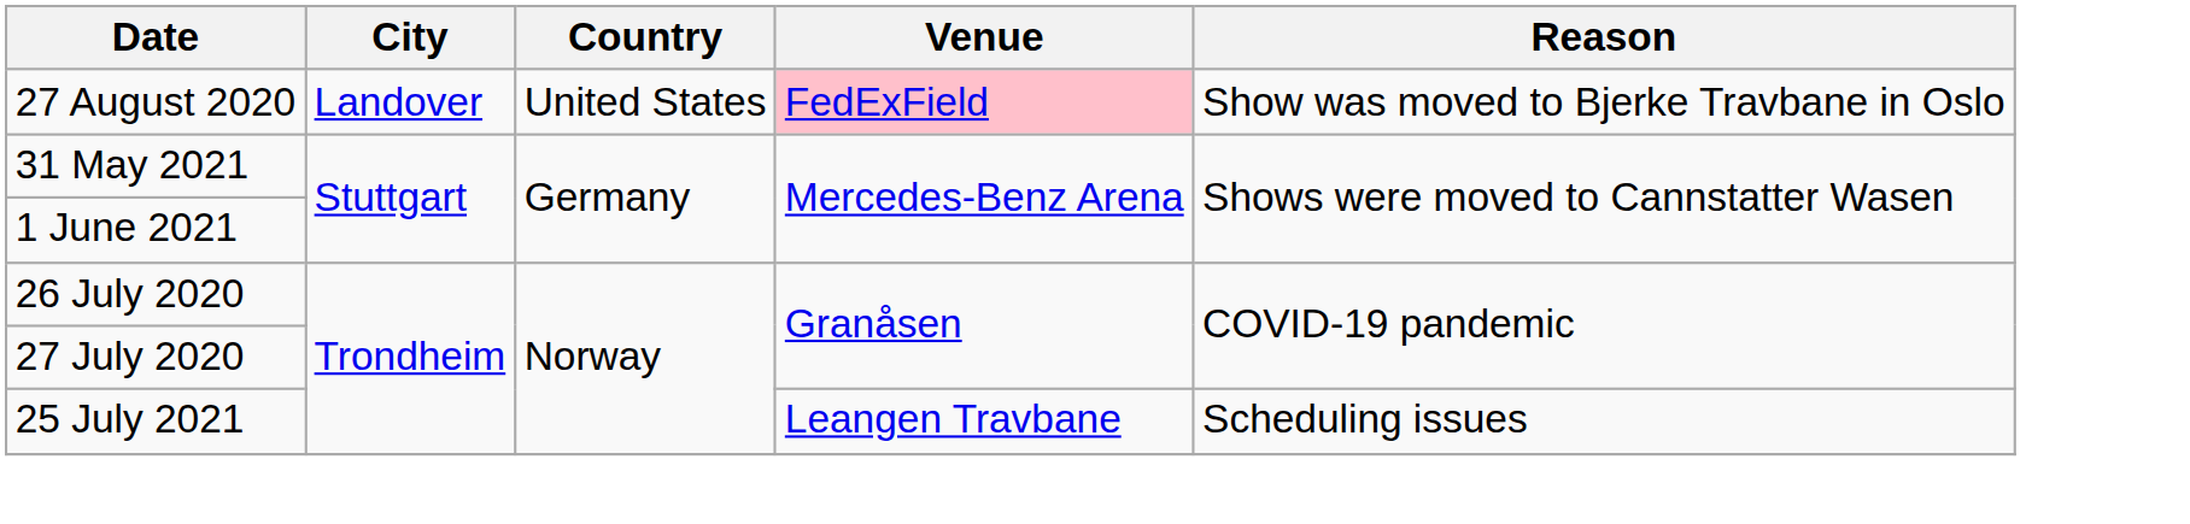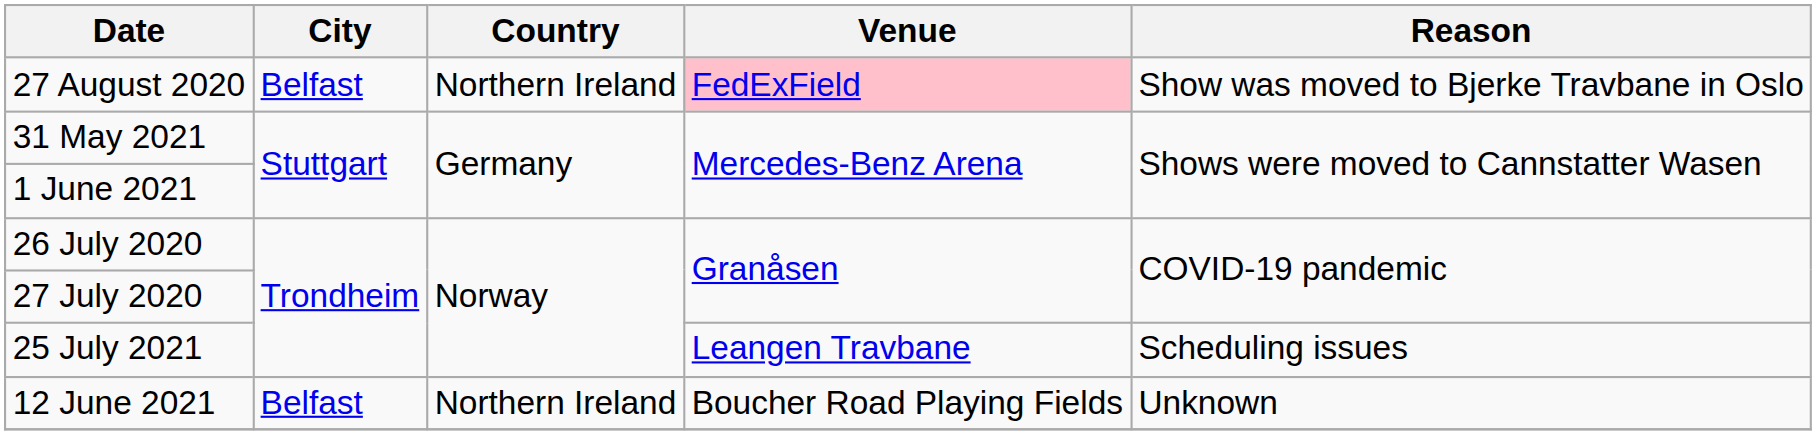27 August 2020 | City: Landover -> Belfast
27 August 2020 | Country: United States -> Northern Ireland
+ row: 12 June 2021 | Belfast | Northern Ireland | Boucher Road Playing Fields | Unknown
